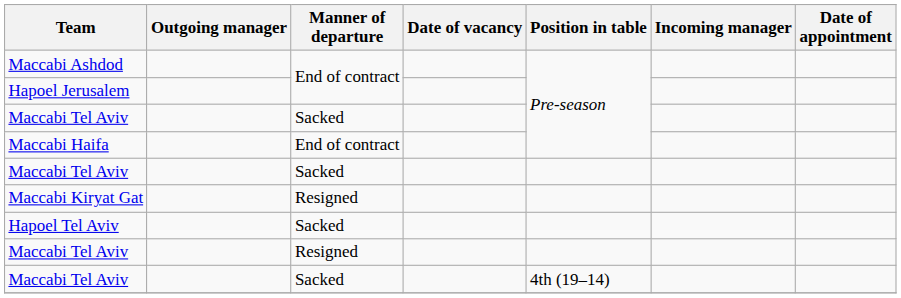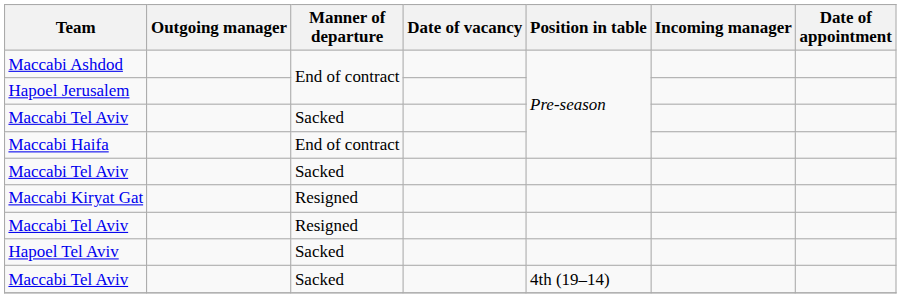rows swapped: Maccabi Tel Aviv / Resigned <-> Hapoel Tel Aviv
